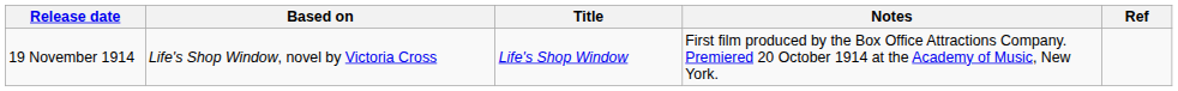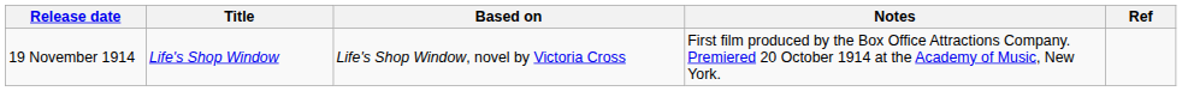columns swapped: Title <-> Based on
